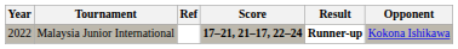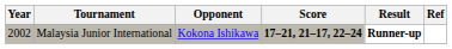columns swapped: Opponent <-> Ref
Malaysia Junior International | Year: 2022 -> 2002
